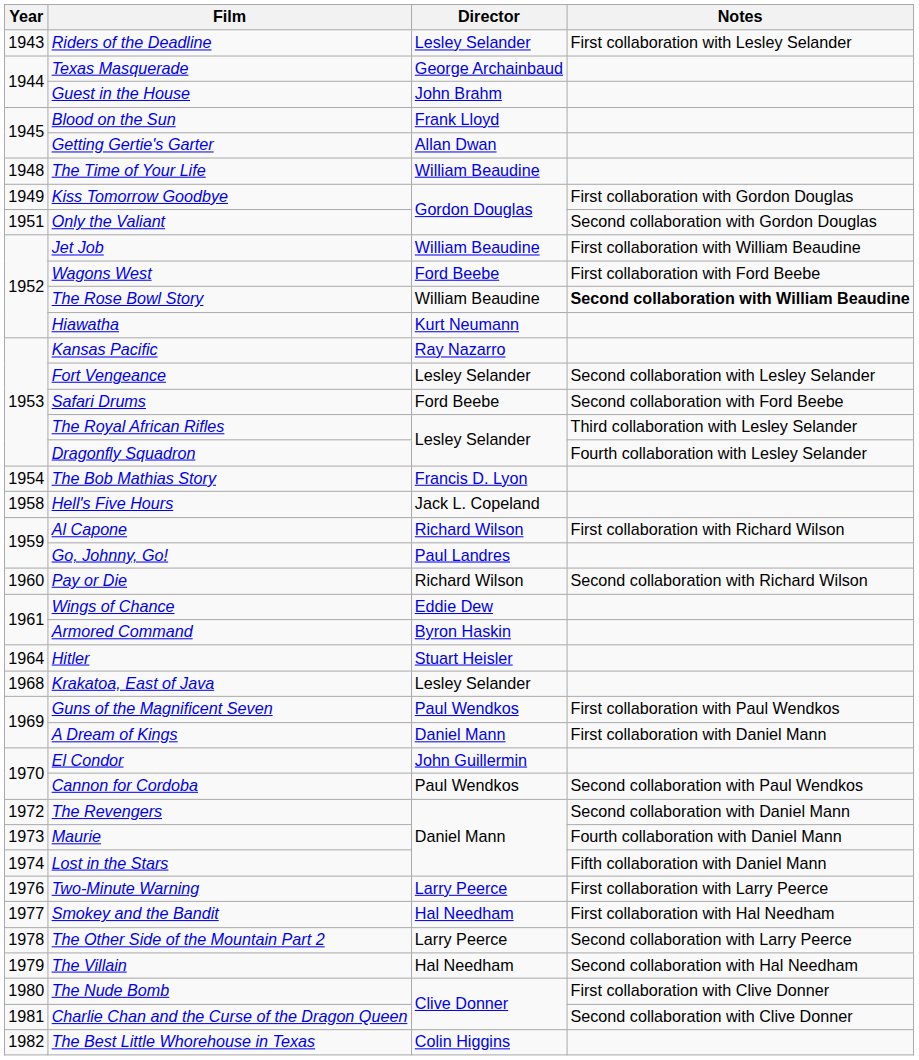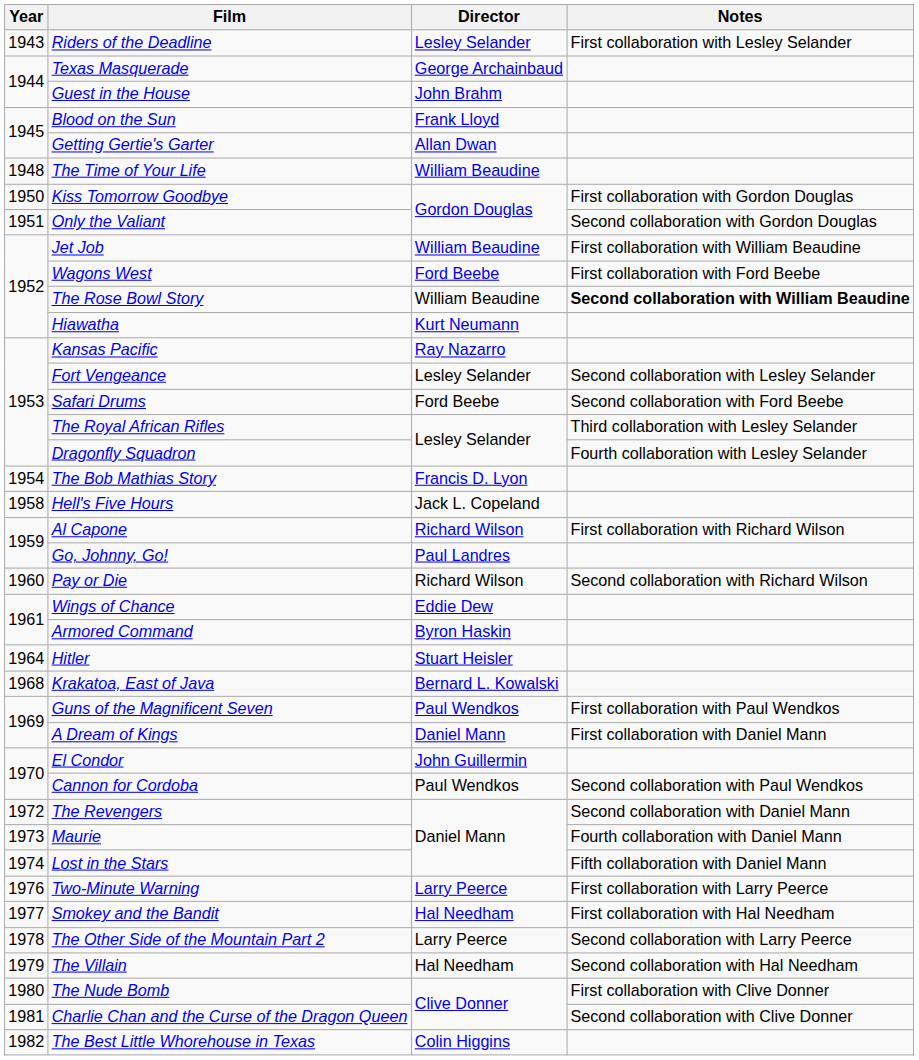Kiss Tomorrow Goodbye | Year: 1949 -> 1950
Krakatoa, East of Java | Director: Lesley Selander -> Bernard L. Kowalski
